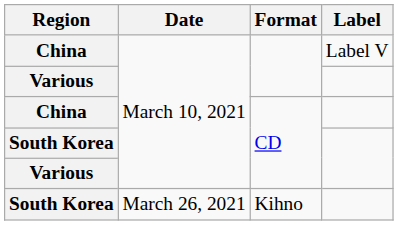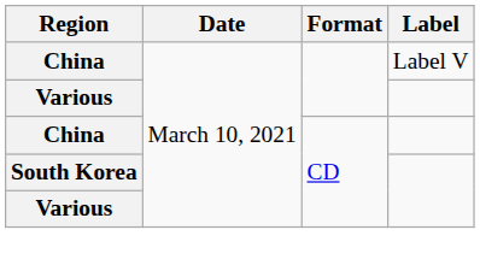- row: South Korea | March 26, 2021 | Kihno
